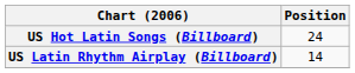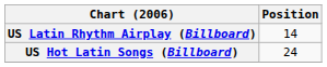rows swapped: US Hot Latin Songs (Billboard) <-> US Latin Rhythm Airplay (Billboard)
